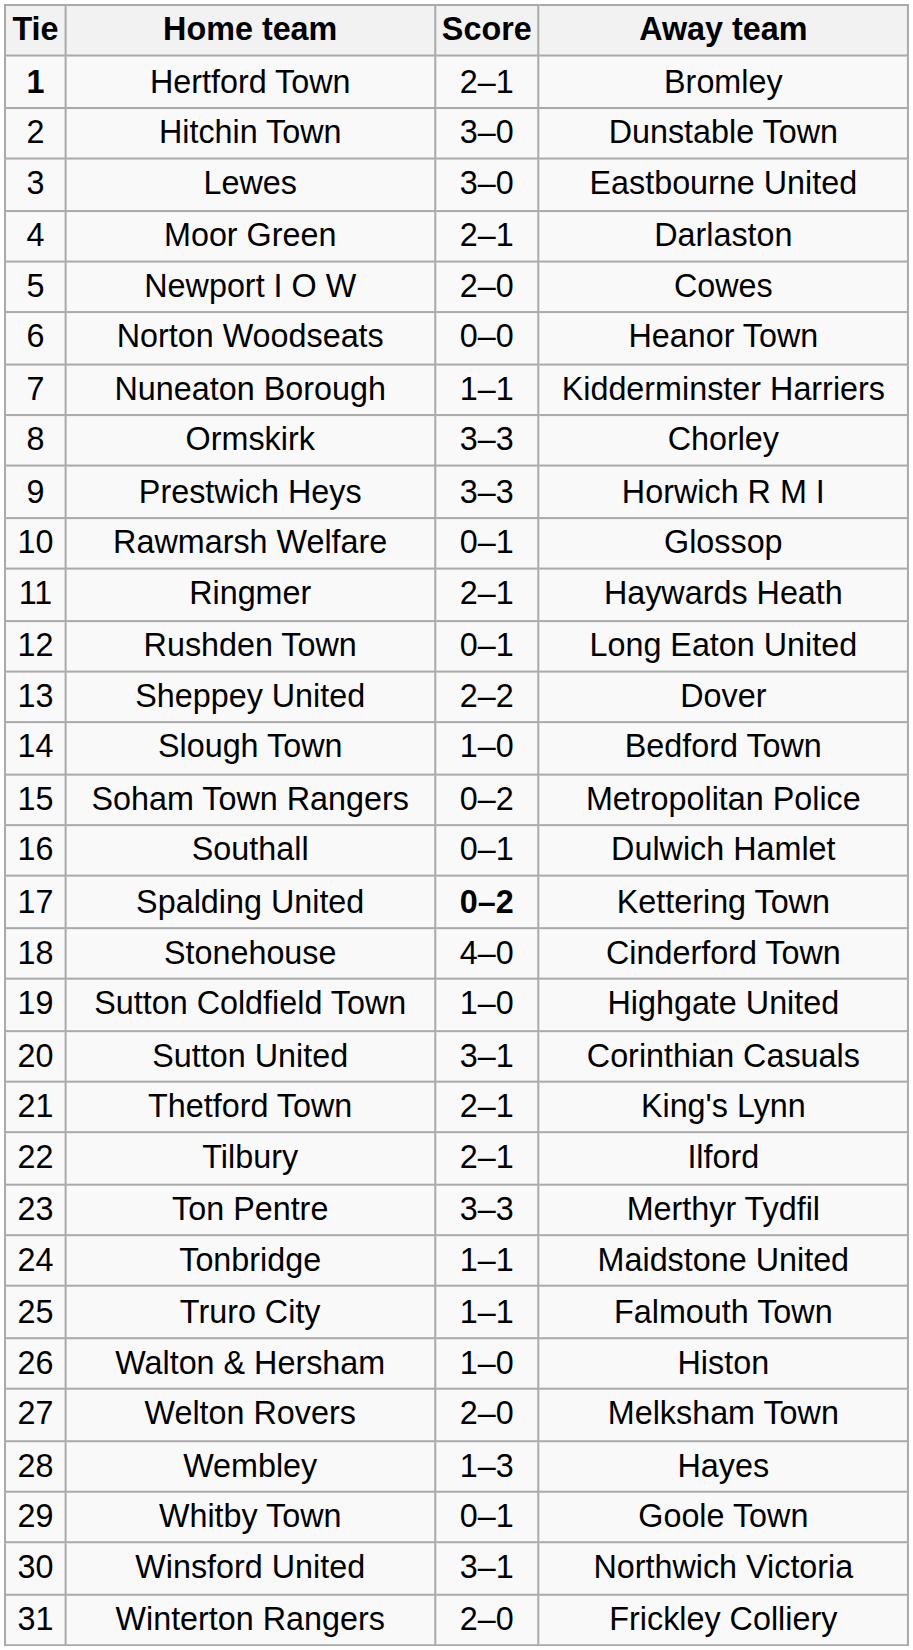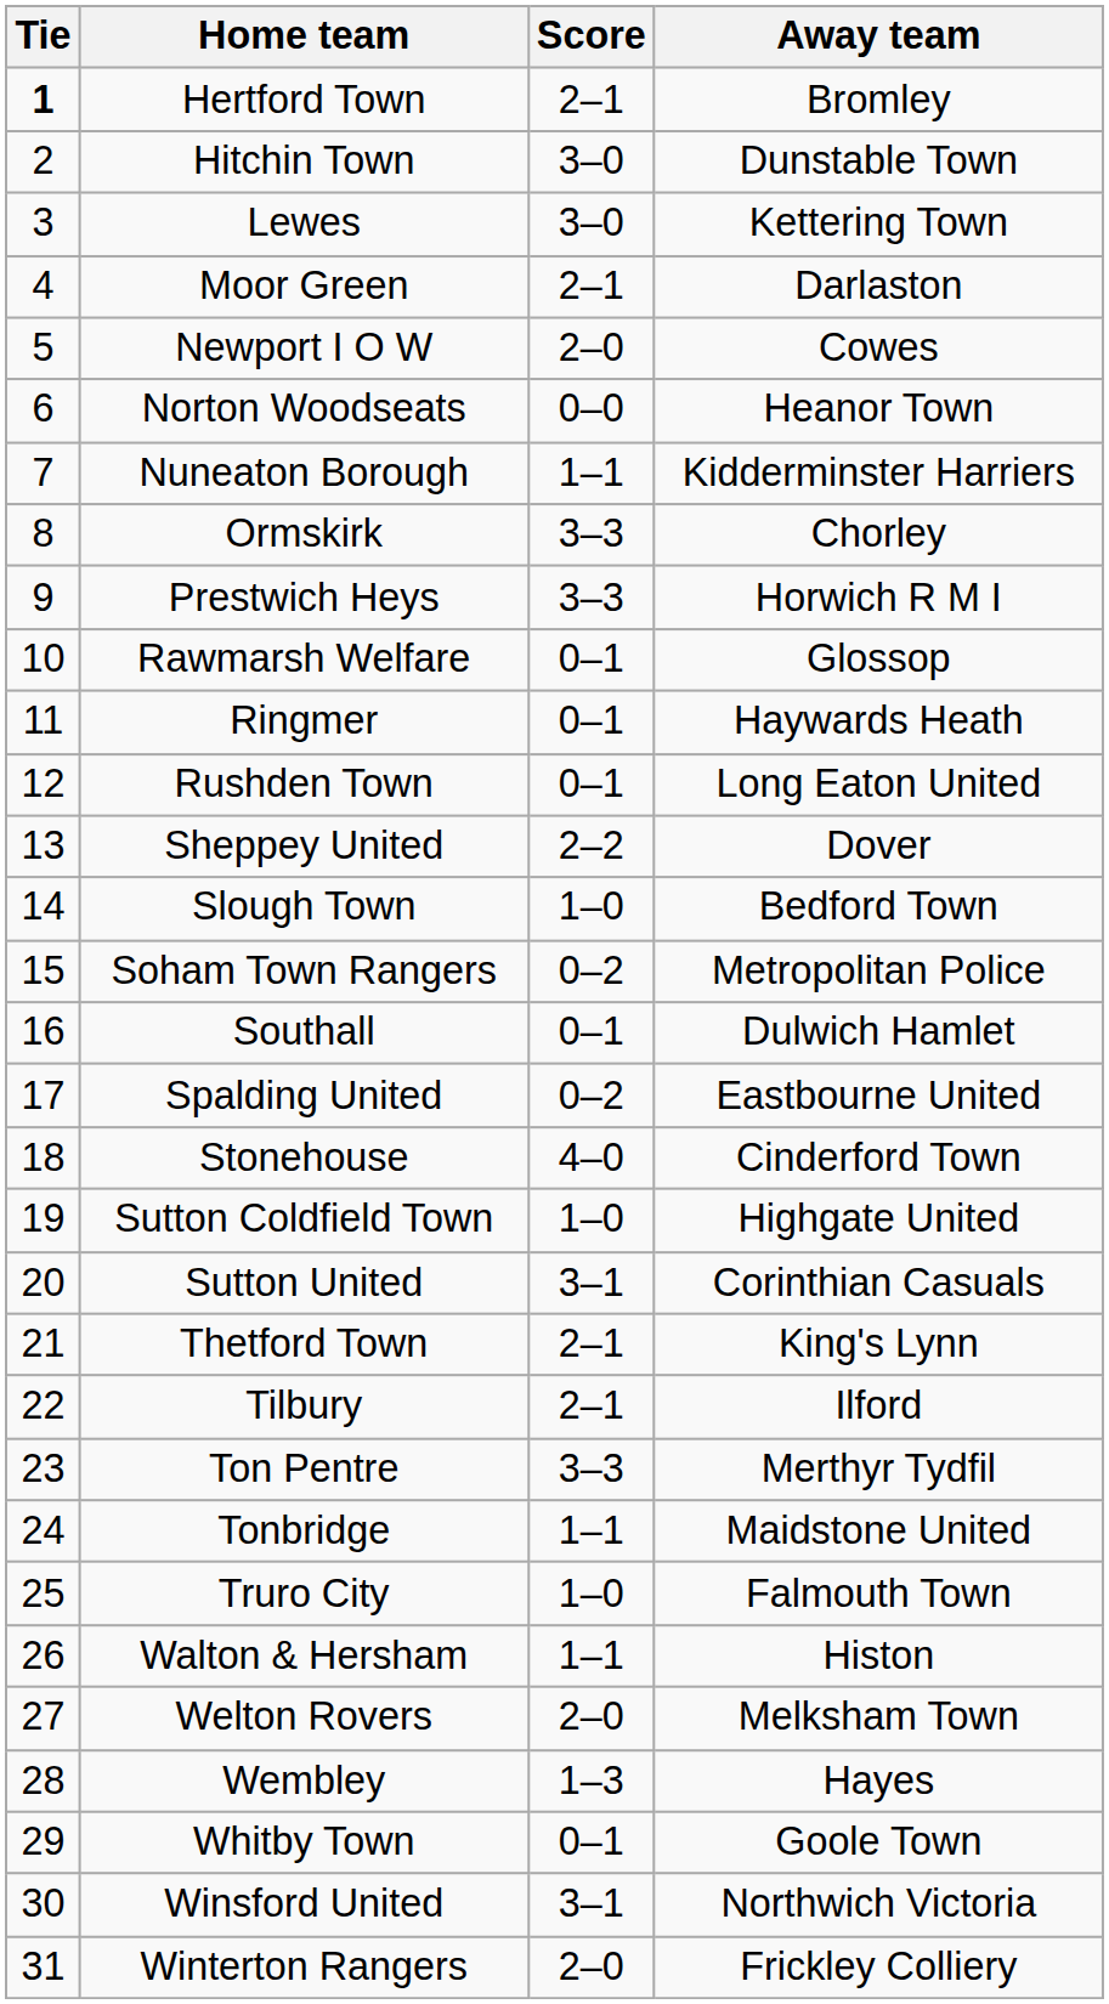Lewes | Away team: Eastbourne United -> Kettering Town
Ringmer | Score: 2–1 -> 0–1
Spalding United | Score: bold -> normal
Spalding United | Away team: Kettering Town -> Eastbourne United
Truro City | Score: 1–1 -> 1–0
Walton & Hersham | Score: 1–0 -> 1–1
